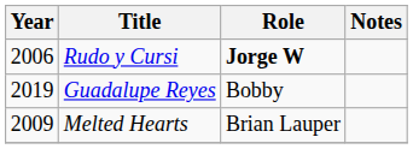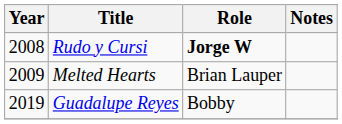Rudo y Cursi | Year: 2006 -> 2008
rows swapped: Melted Hearts <-> Guadalupe Reyes
